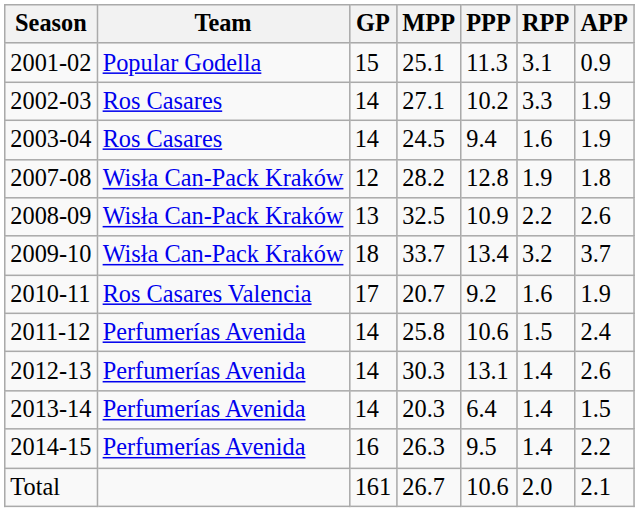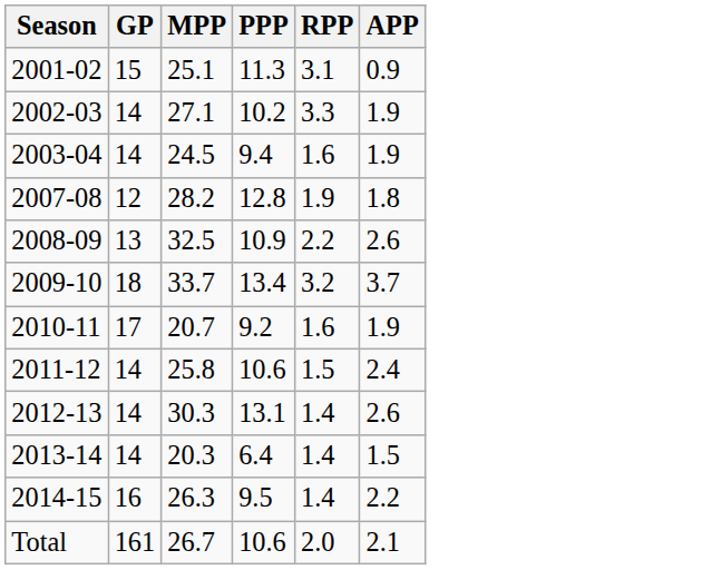- column: Team | Popular Godella | Ros Casares | Ros Casares | Wisła Can-Pack Kraków | Wisła Can-Pack Kraków | Wisła Can-Pack Kraków | Ros Casares Valencia | Perfumerías Avenida | Perfumerías Avenida | Perfumerías Avenida | Perfumerías Avenida
